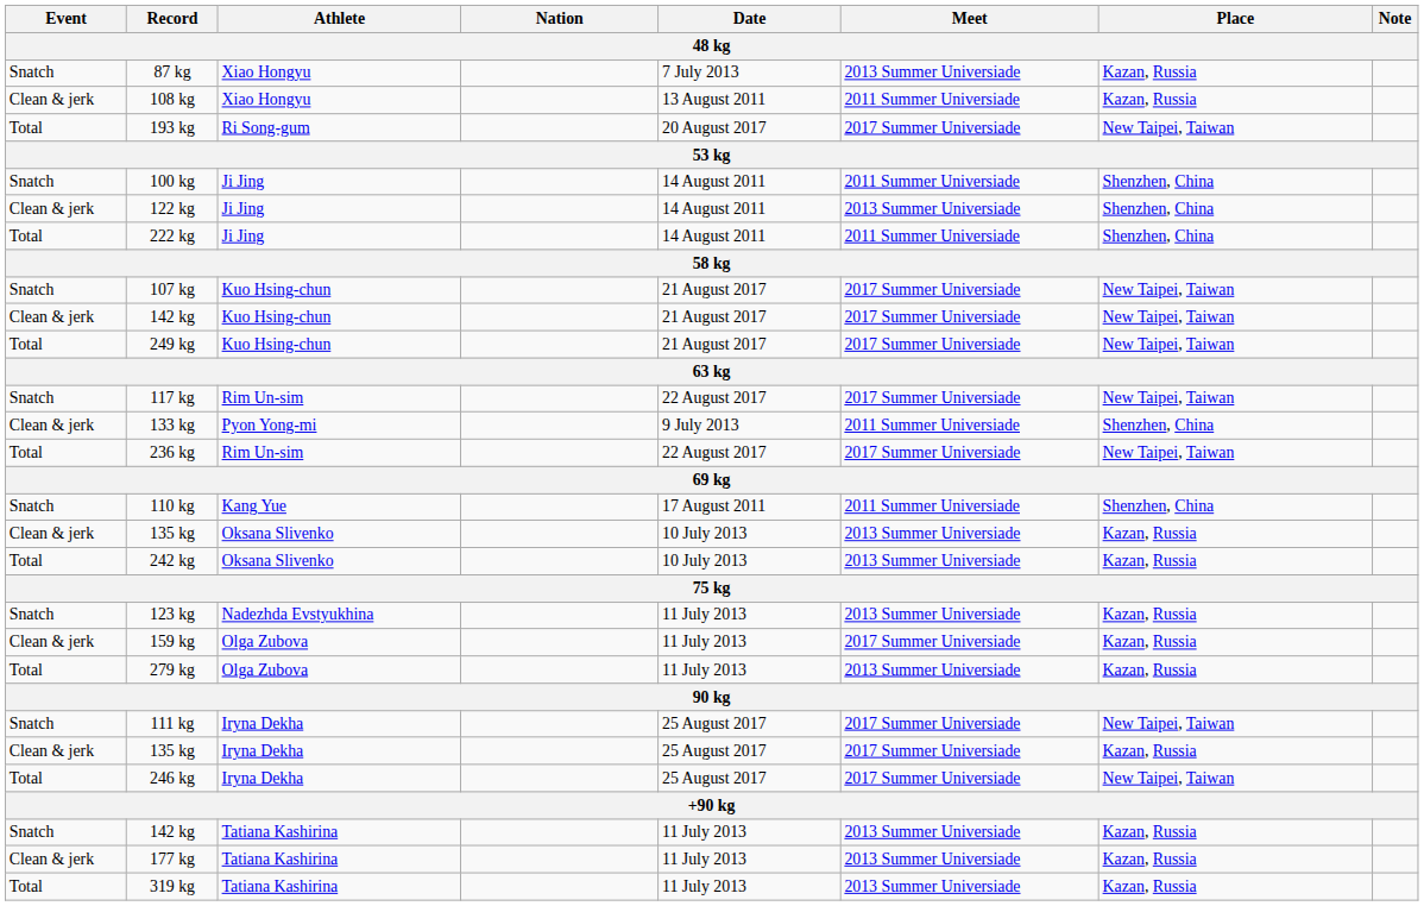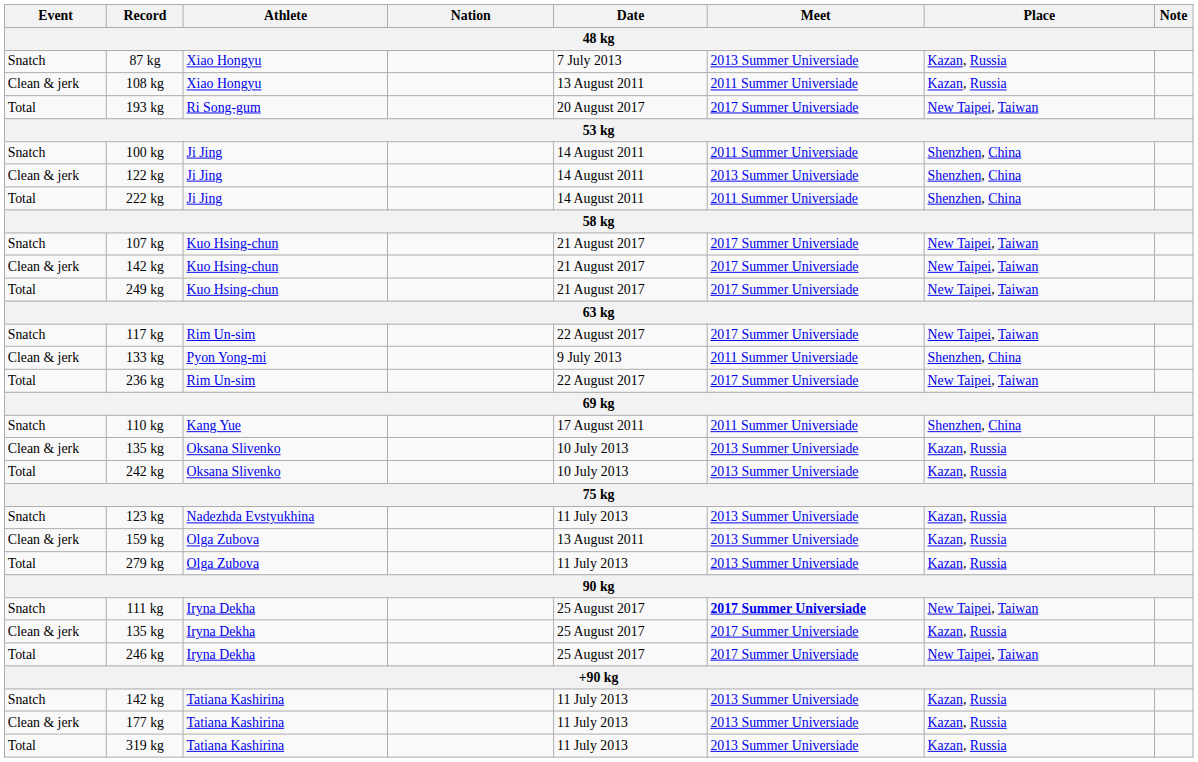159 kg | Date: 11 July 2013 -> 13 August 2011
159 kg | Meet: 2017 Summer Universiade -> 2013 Summer Universiade
111 kg | Meet: normal -> bold
